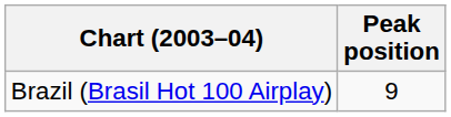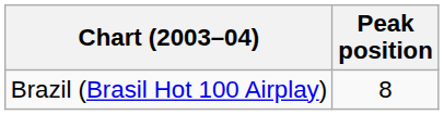Brazil (Brasil Hot 100 Airplay) | Peak position: 9 -> 8
